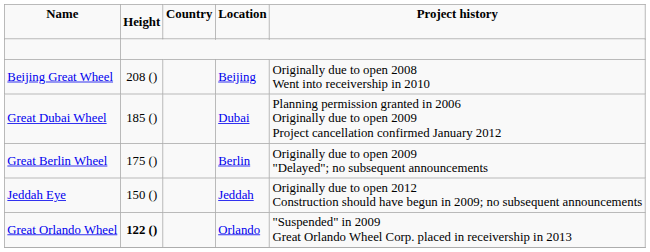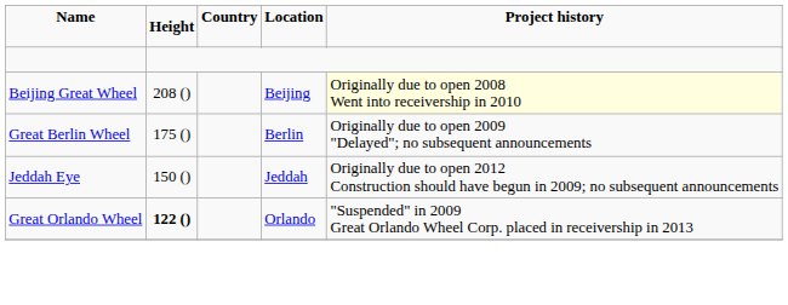Beijing Great Wheel | column 5: no background -> lightyellow background
- row: Great Dubai Wheel | 185 () | Dubai | Planning permission granted in 2006 Originally due to open 2009 Project cancellation confirmed January 2012
